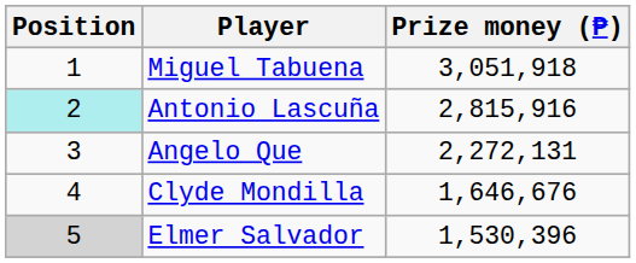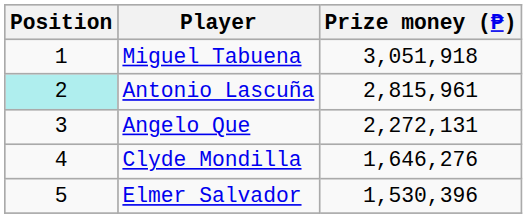Antonio Lascuña | Prize money (₱): 2,815,916 -> 2,815,961
Clyde Mondilla | Prize money (₱): 1,646,676 -> 1,646,276
Elmer Salvador | Position: lightgrey background -> no background
